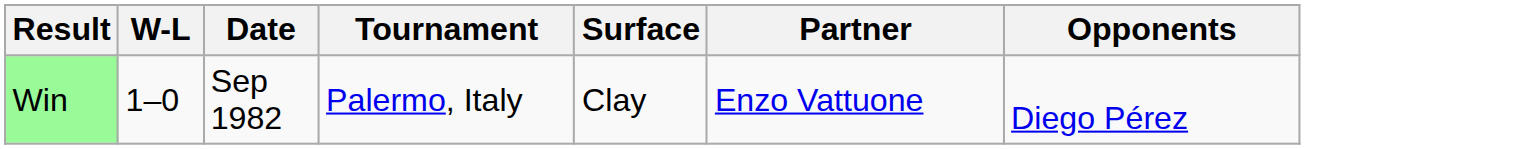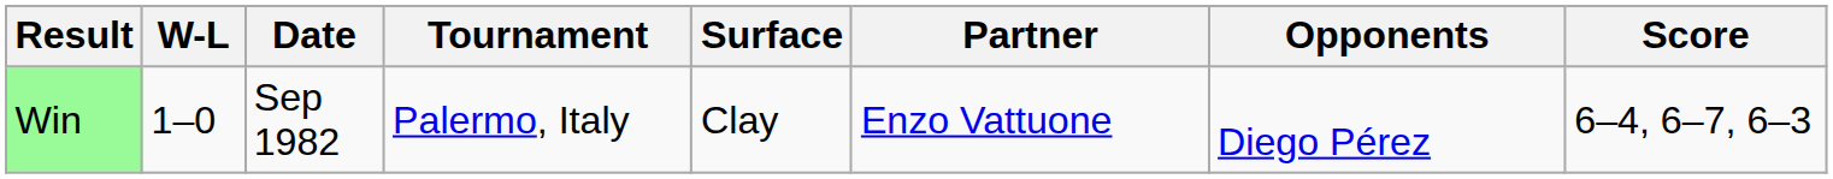+ column: Score | 6–4, 6–7, 6–3
